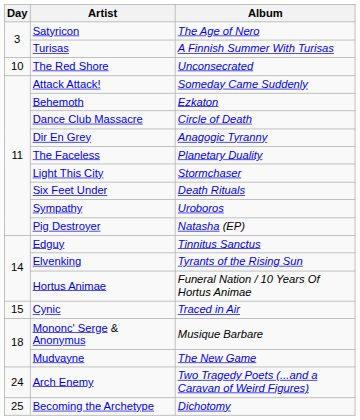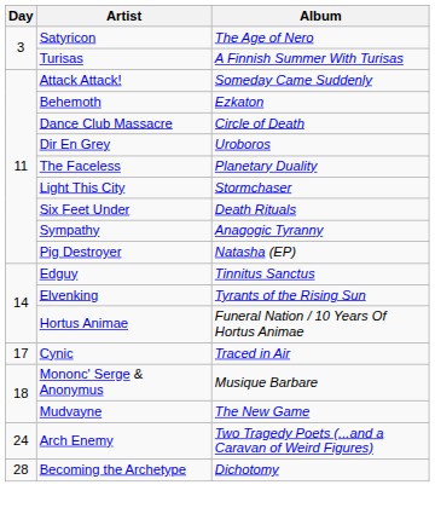- row: 10 | The Red Shore | Unconsecrated
Dir En Grey | Album: Anagogic Tyranny -> Uroboros
Sympathy | Album: Uroboros -> Anagogic Tyranny
Cynic | Day: 15 -> 17
Becoming the Archetype | Day: 25 -> 28
